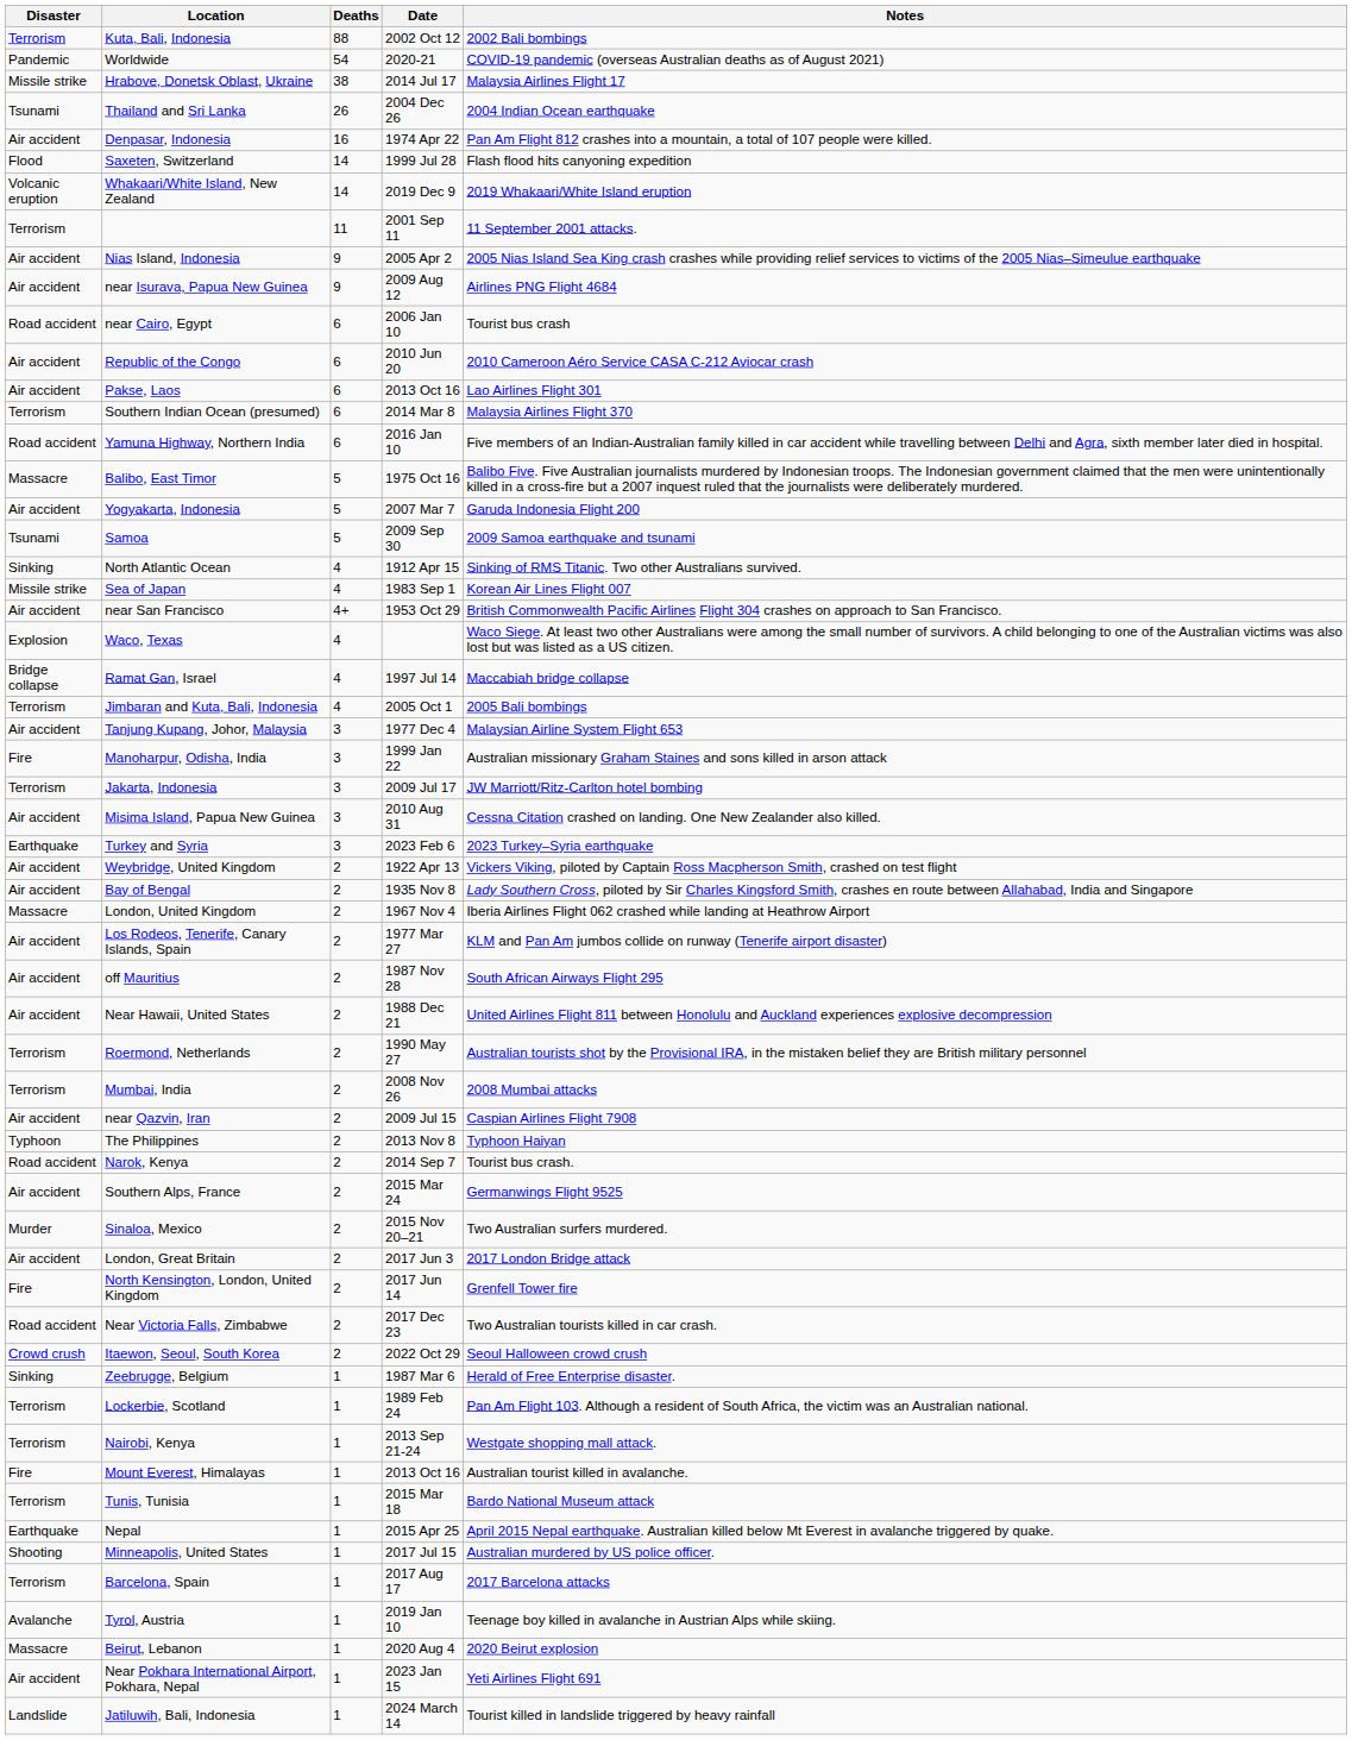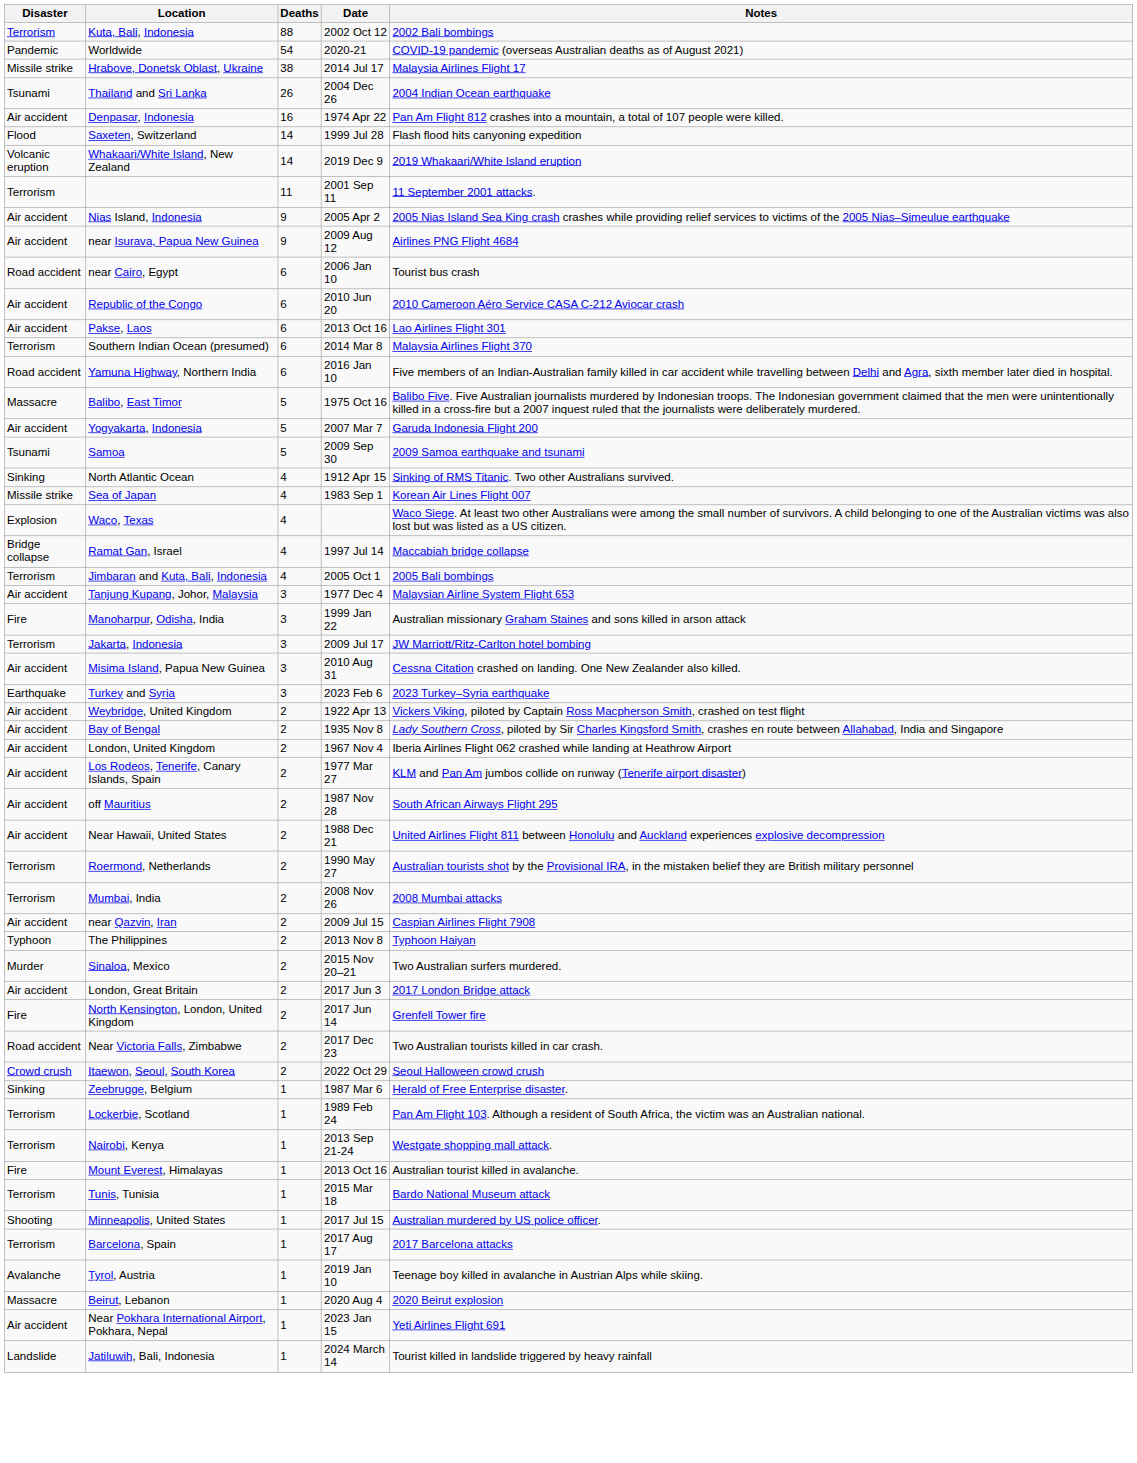- row: Air accident | near San Francisco | 4+ | 1953 Oct 29 | British Commonwealth Pacific Airlines Flight 304 crashes on approach to San Francisco.
London, United Kingdom | Disaster: Massacre -> Air accident
- row: Road accident | Narok, Kenya | 2 | 2014 Sep 7 | Tourist bus crash.
- row: Air accident | Southern Alps, France | 2 | 2015 Mar 24 | Germanwings Flight 9525
- row: Earthquake | Nepal | 1 | 2015 Apr 25 | April 2015 Nepal earthquake. Australian killed below Mt Everest in avalanche triggered by quake.
